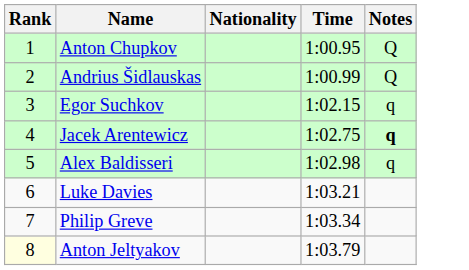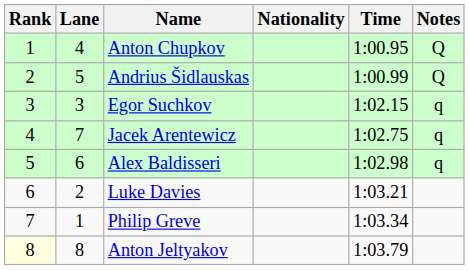+ column: Lane | 4 | 5 | 3 | 7 | 6 | 2 | 1 | 8
Jacek Arentewicz | Notes: bold -> normal
